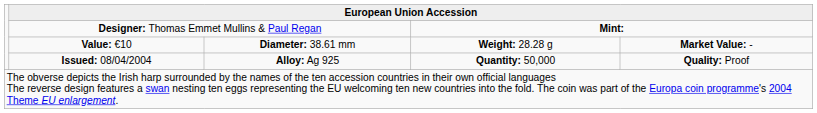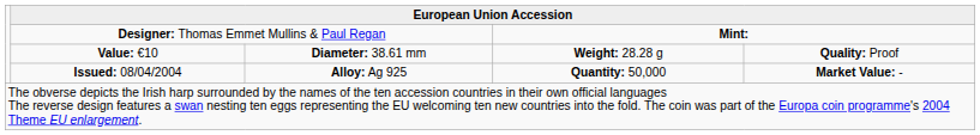Value: €10 | column 5: Market Value: - -> Quality: Proof
Issued: 08/04/2004 | column 5: Quality: Proof -> Market Value: -
